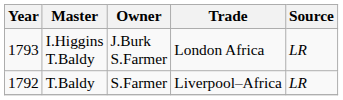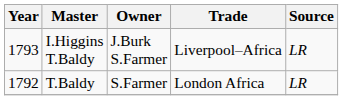I.Higgins T.Baldy | Trade: London Africa -> Liverpool–Africa
T.Baldy | Trade: Liverpool–Africa -> London Africa
